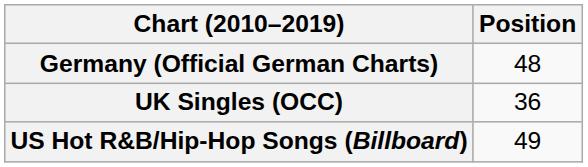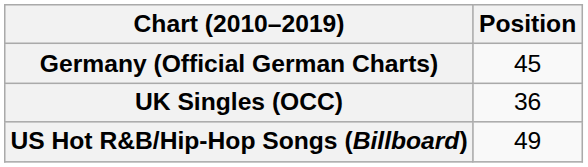Germany (Official German Charts) | Position: 48 -> 45
